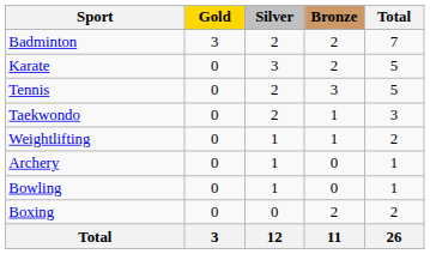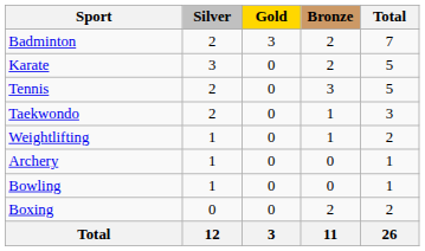columns swapped: Gold <-> Silver
